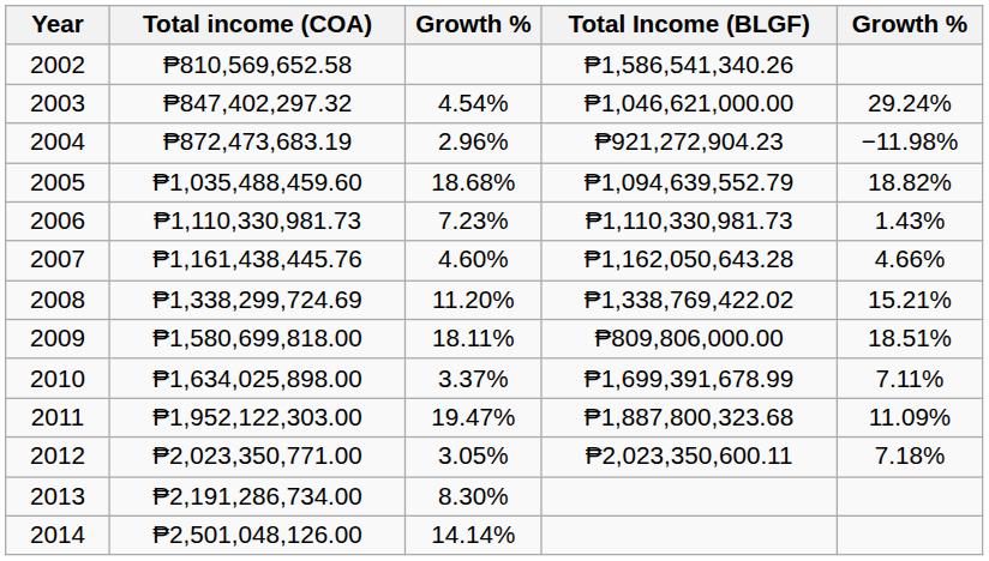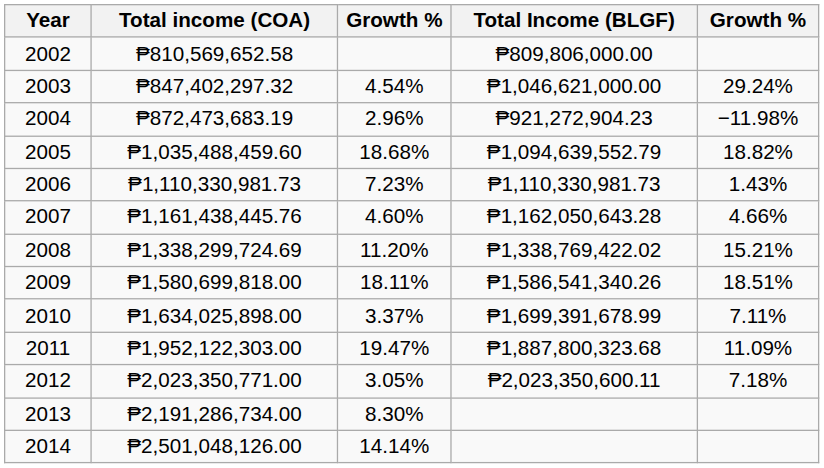2002 | Total Income (BLGF): ₱1,586,541,340.26 -> ₱809,806,000.00
2009 | Total Income (BLGF): ₱809,806,000.00 -> ₱1,586,541,340.26
